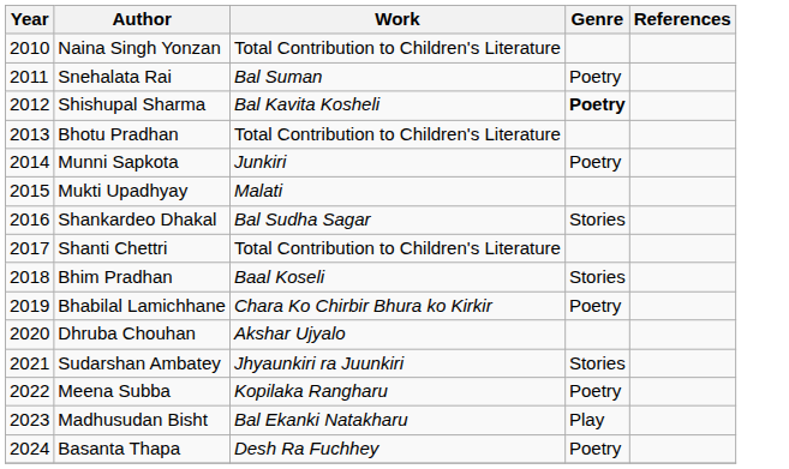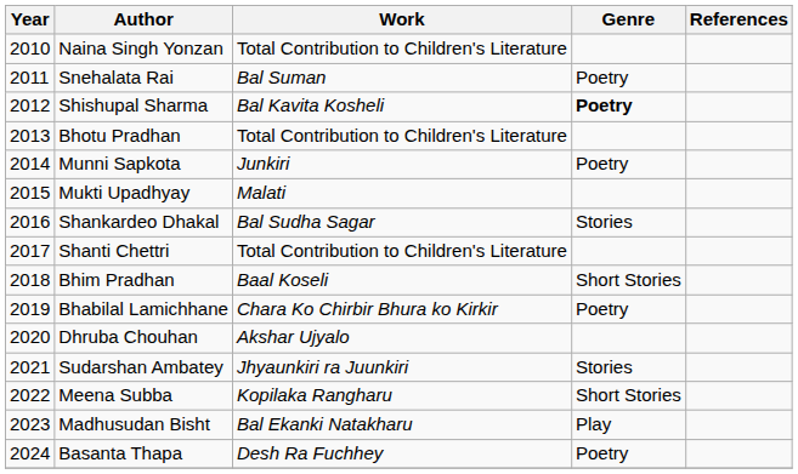Bhim Pradhan | Genre: Stories -> Short Stories
Meena Subba | Genre: Poetry -> Short Stories
